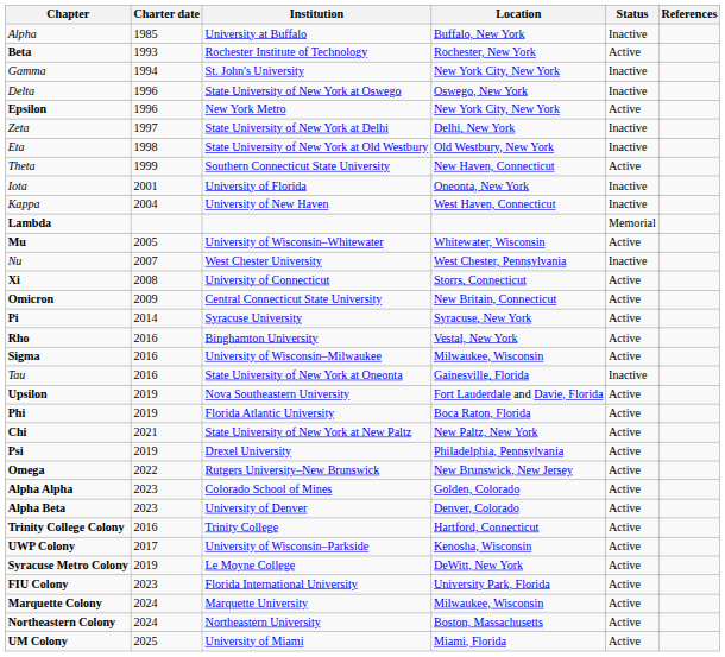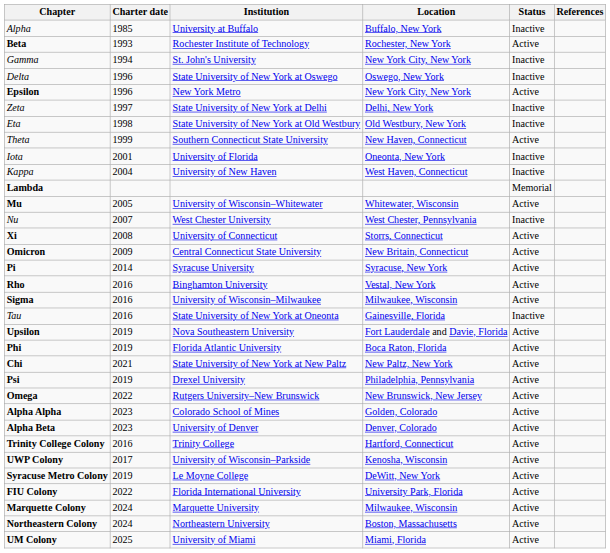FIU Colony | Charter date: 2023 -> 2022
